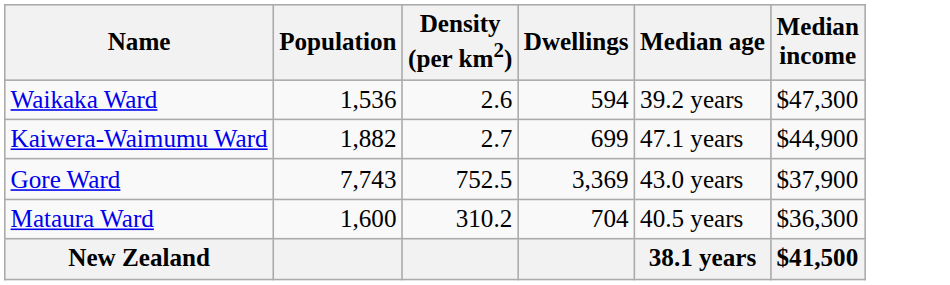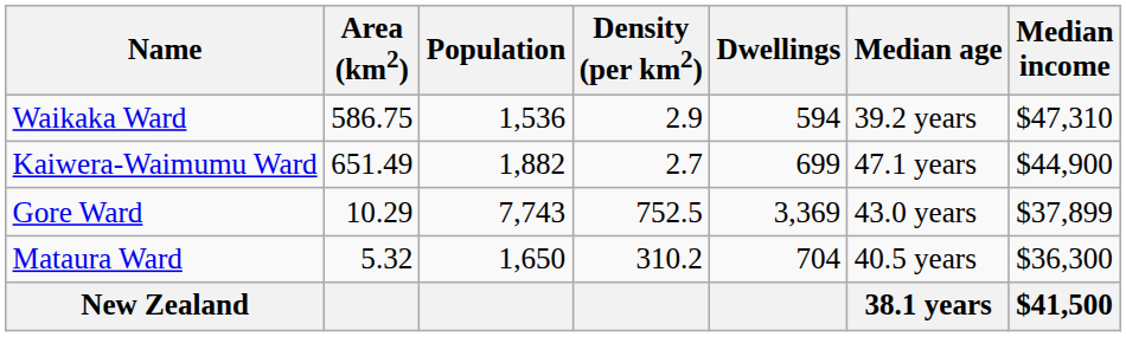+ column: Area (km2) | 586.75 | 651.49 | 10.29 | 5.32
Waikaka Ward | Density (per km2): 2.6 -> 2.9
Waikaka Ward | Median income: $47,300 -> $47,310
Gore Ward | Median income: $37,900 -> $37,899
Mataura Ward | Population: 1,600 -> 1,650
